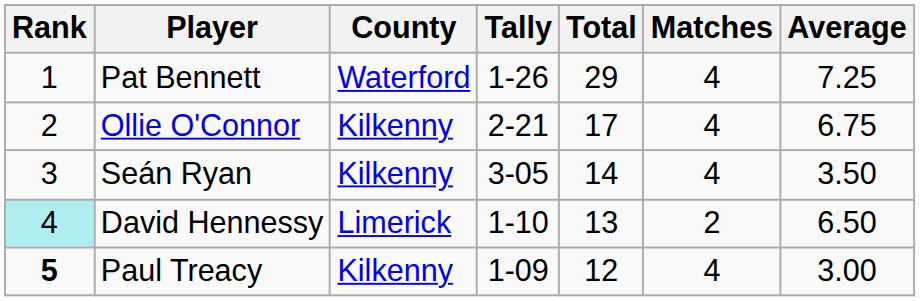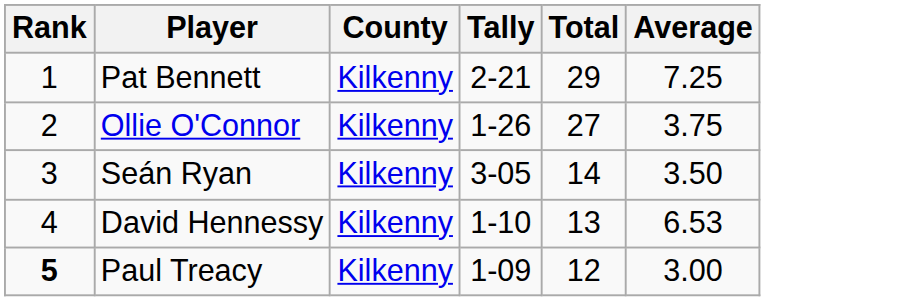- column: Matches | 4 | 4 | 4 | 2 | 4
Pat Bennett | County: Waterford -> Kilkenny
Pat Bennett | Tally: 1-26 -> 2-21
Ollie O'Connor | Tally: 2-21 -> 1-26
Ollie O'Connor | Total: 17 -> 27
Ollie O'Connor | Average: 6.75 -> 3.75
David Hennessy | Rank: paleturquoise background -> no background
David Hennessy | County: Limerick -> Kilkenny
David Hennessy | Average: 6.50 -> 6.53
